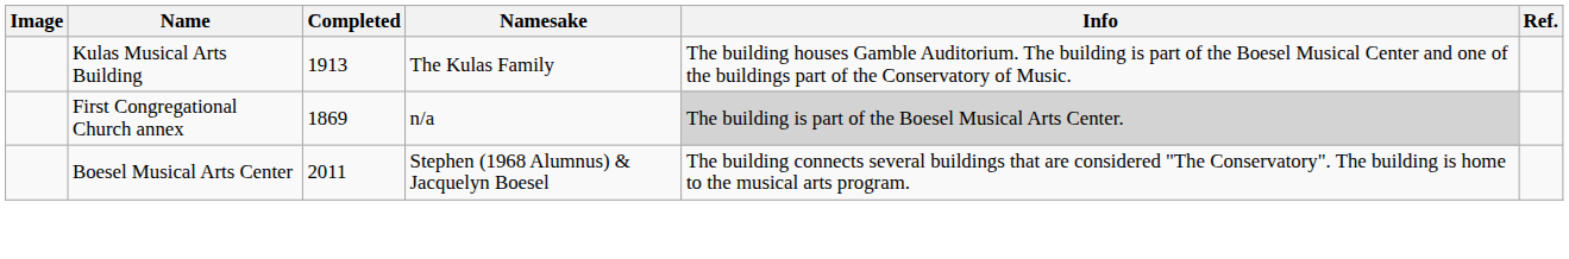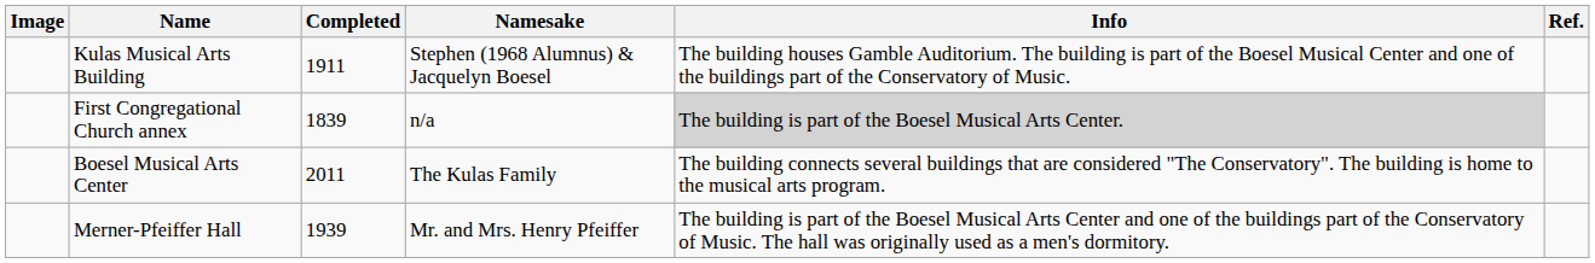Kulas Musical Arts Building | Completed: 1913 -> 1911
Kulas Musical Arts Building | Namesake: The Kulas Family -> Stephen (1968 Alumnus) & Jacquelyn Boesel
First Congregational Church annex | Completed: 1869 -> 1839
Boesel Musical Arts Center | Namesake: Stephen (1968 Alumnus) & Jacquelyn Boesel -> The Kulas Family
+ row: Merner-Pfeiffer Hall | 1939 | Mr. and Mrs. Henry Pfeiffer | The building is part of the Boesel Musical Arts Center and one of the buildings part of the Conservatory of Music. The hall was originally used as a men's dormitory.
